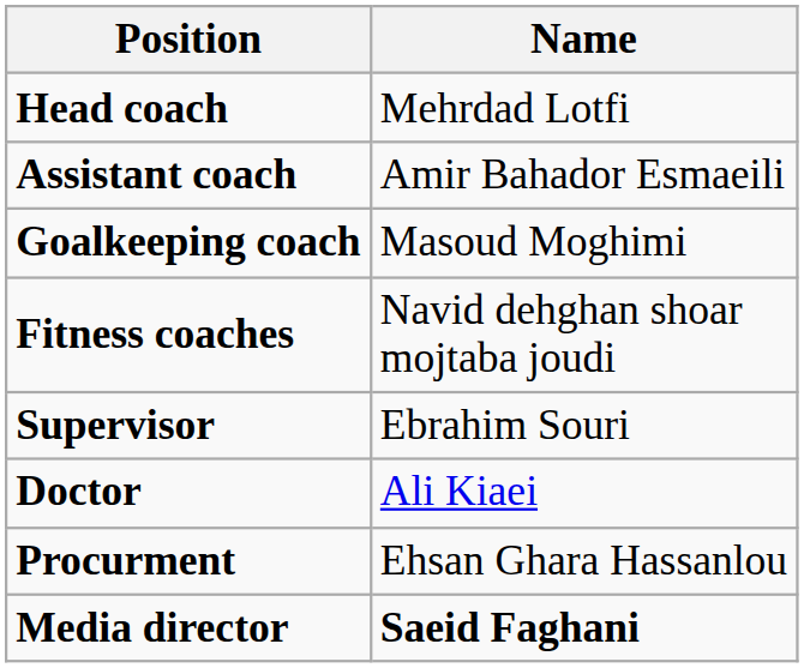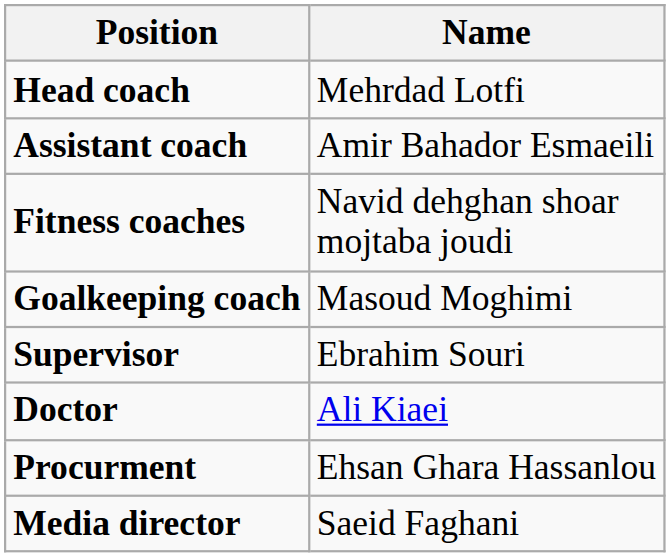rows swapped: Goalkeeping coach <-> Fitness coaches
Media director | Name: bold -> normal
